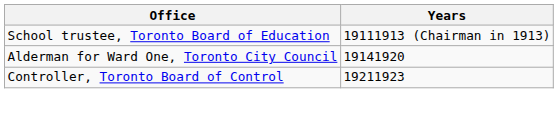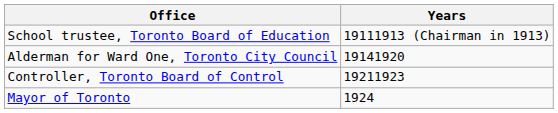+ row: Mayor of Toronto | 1924
